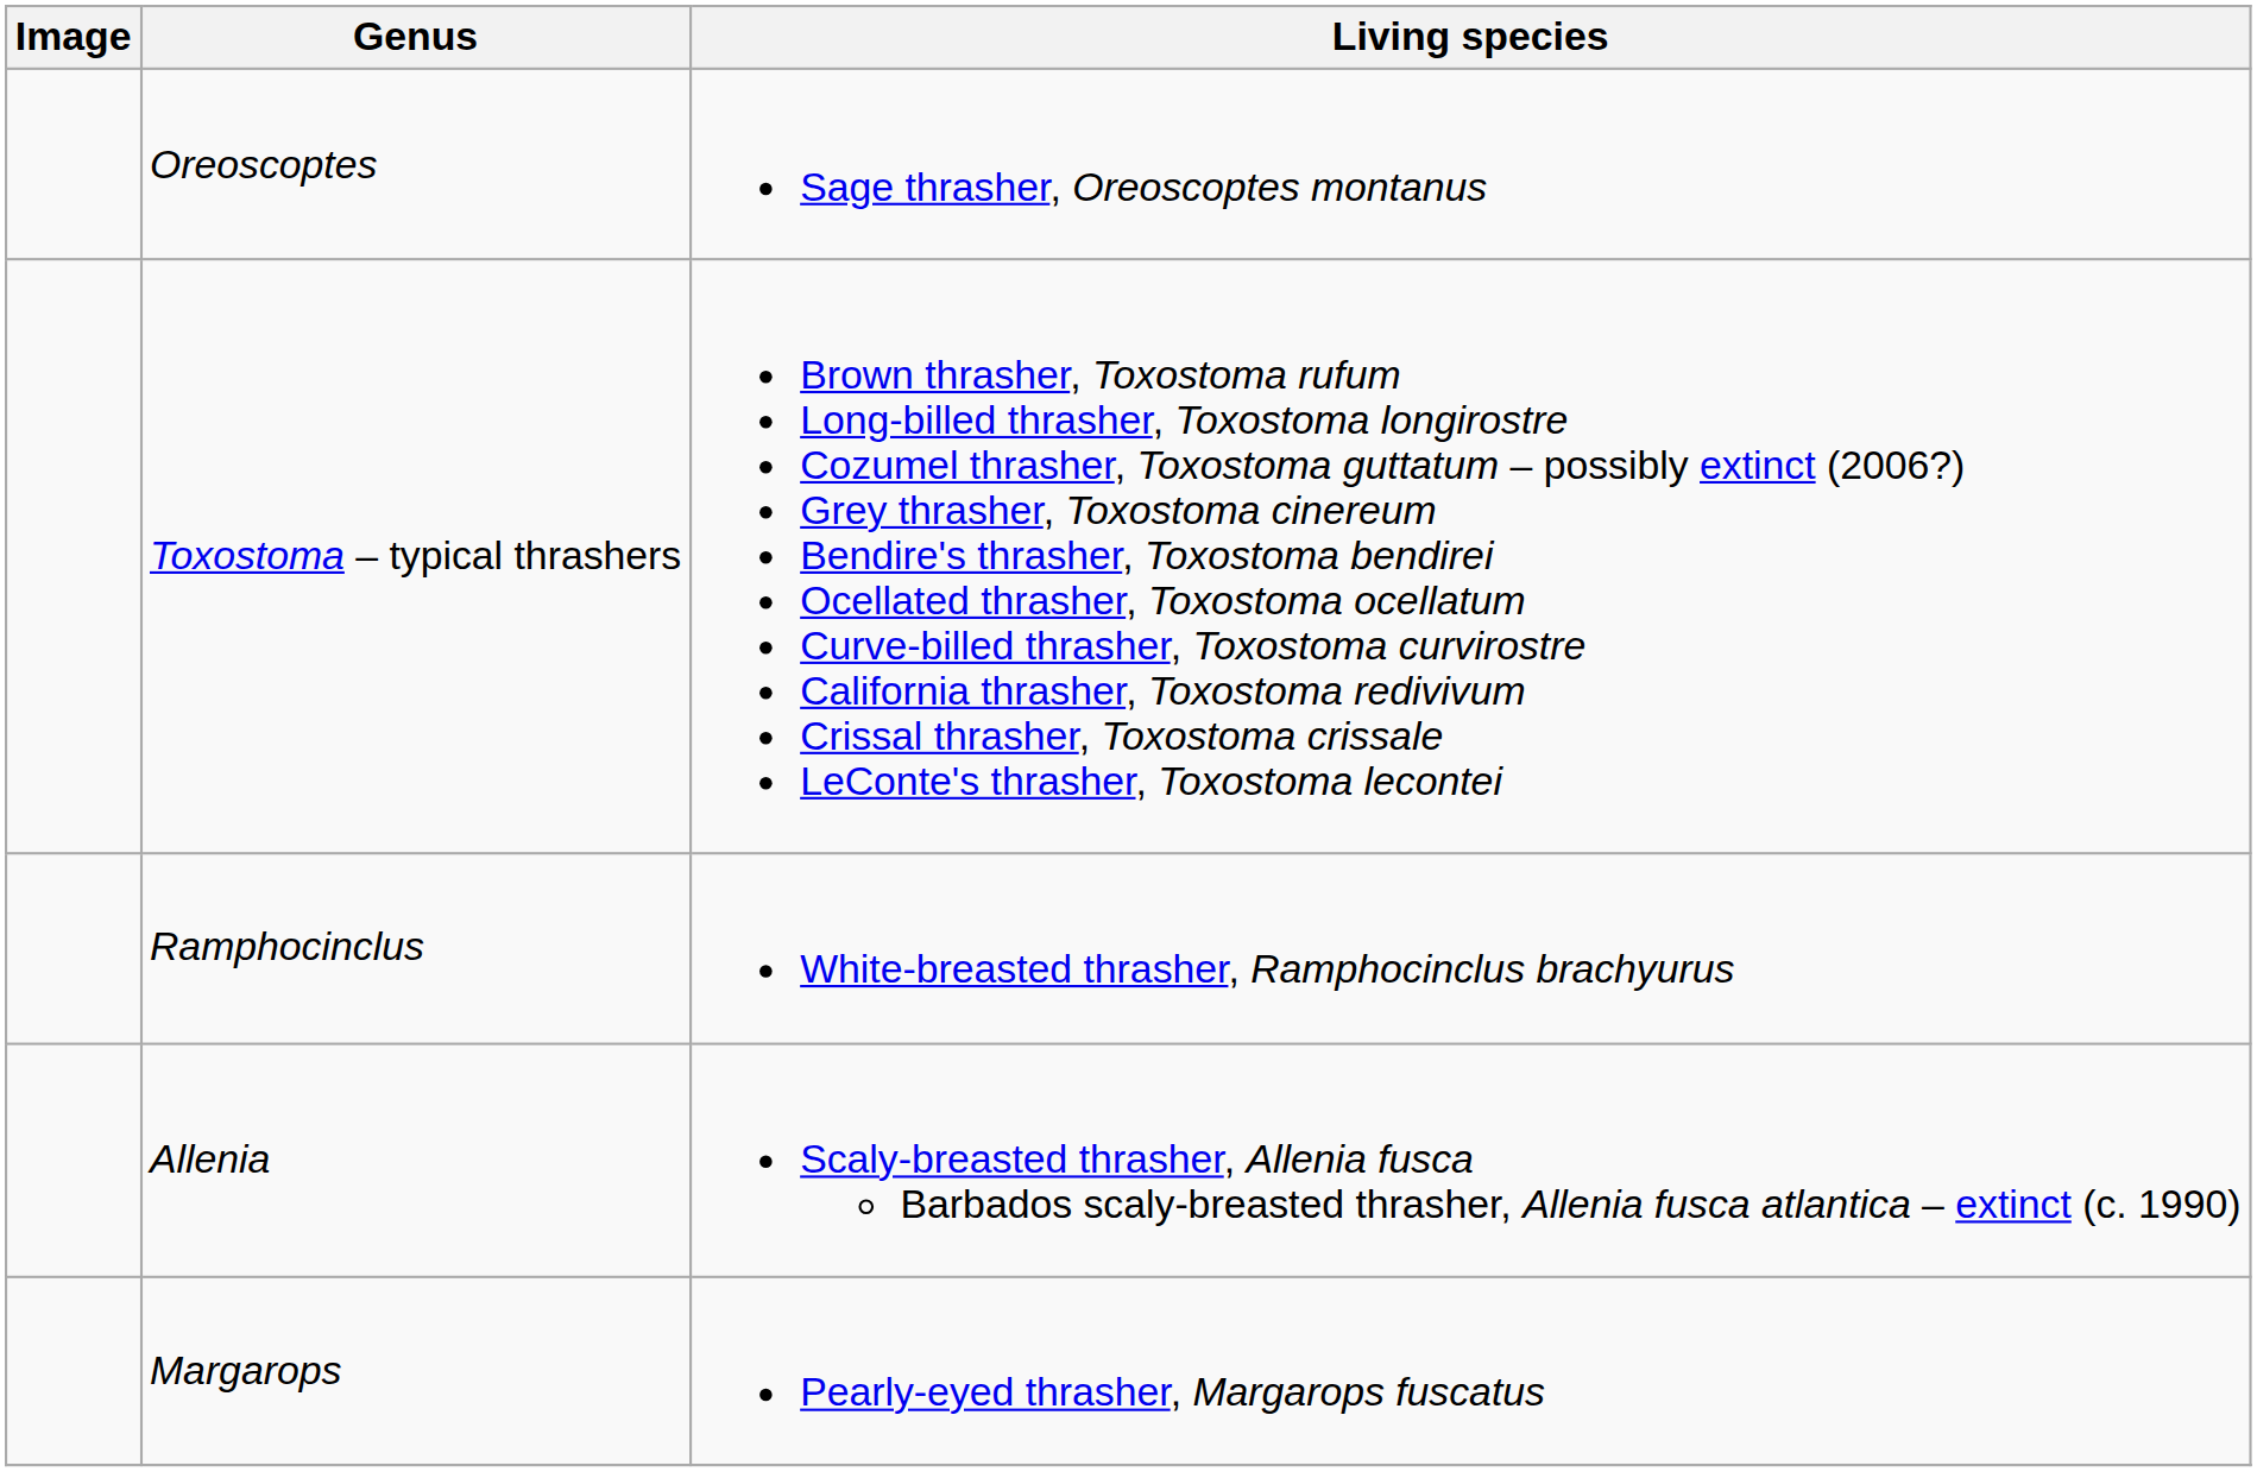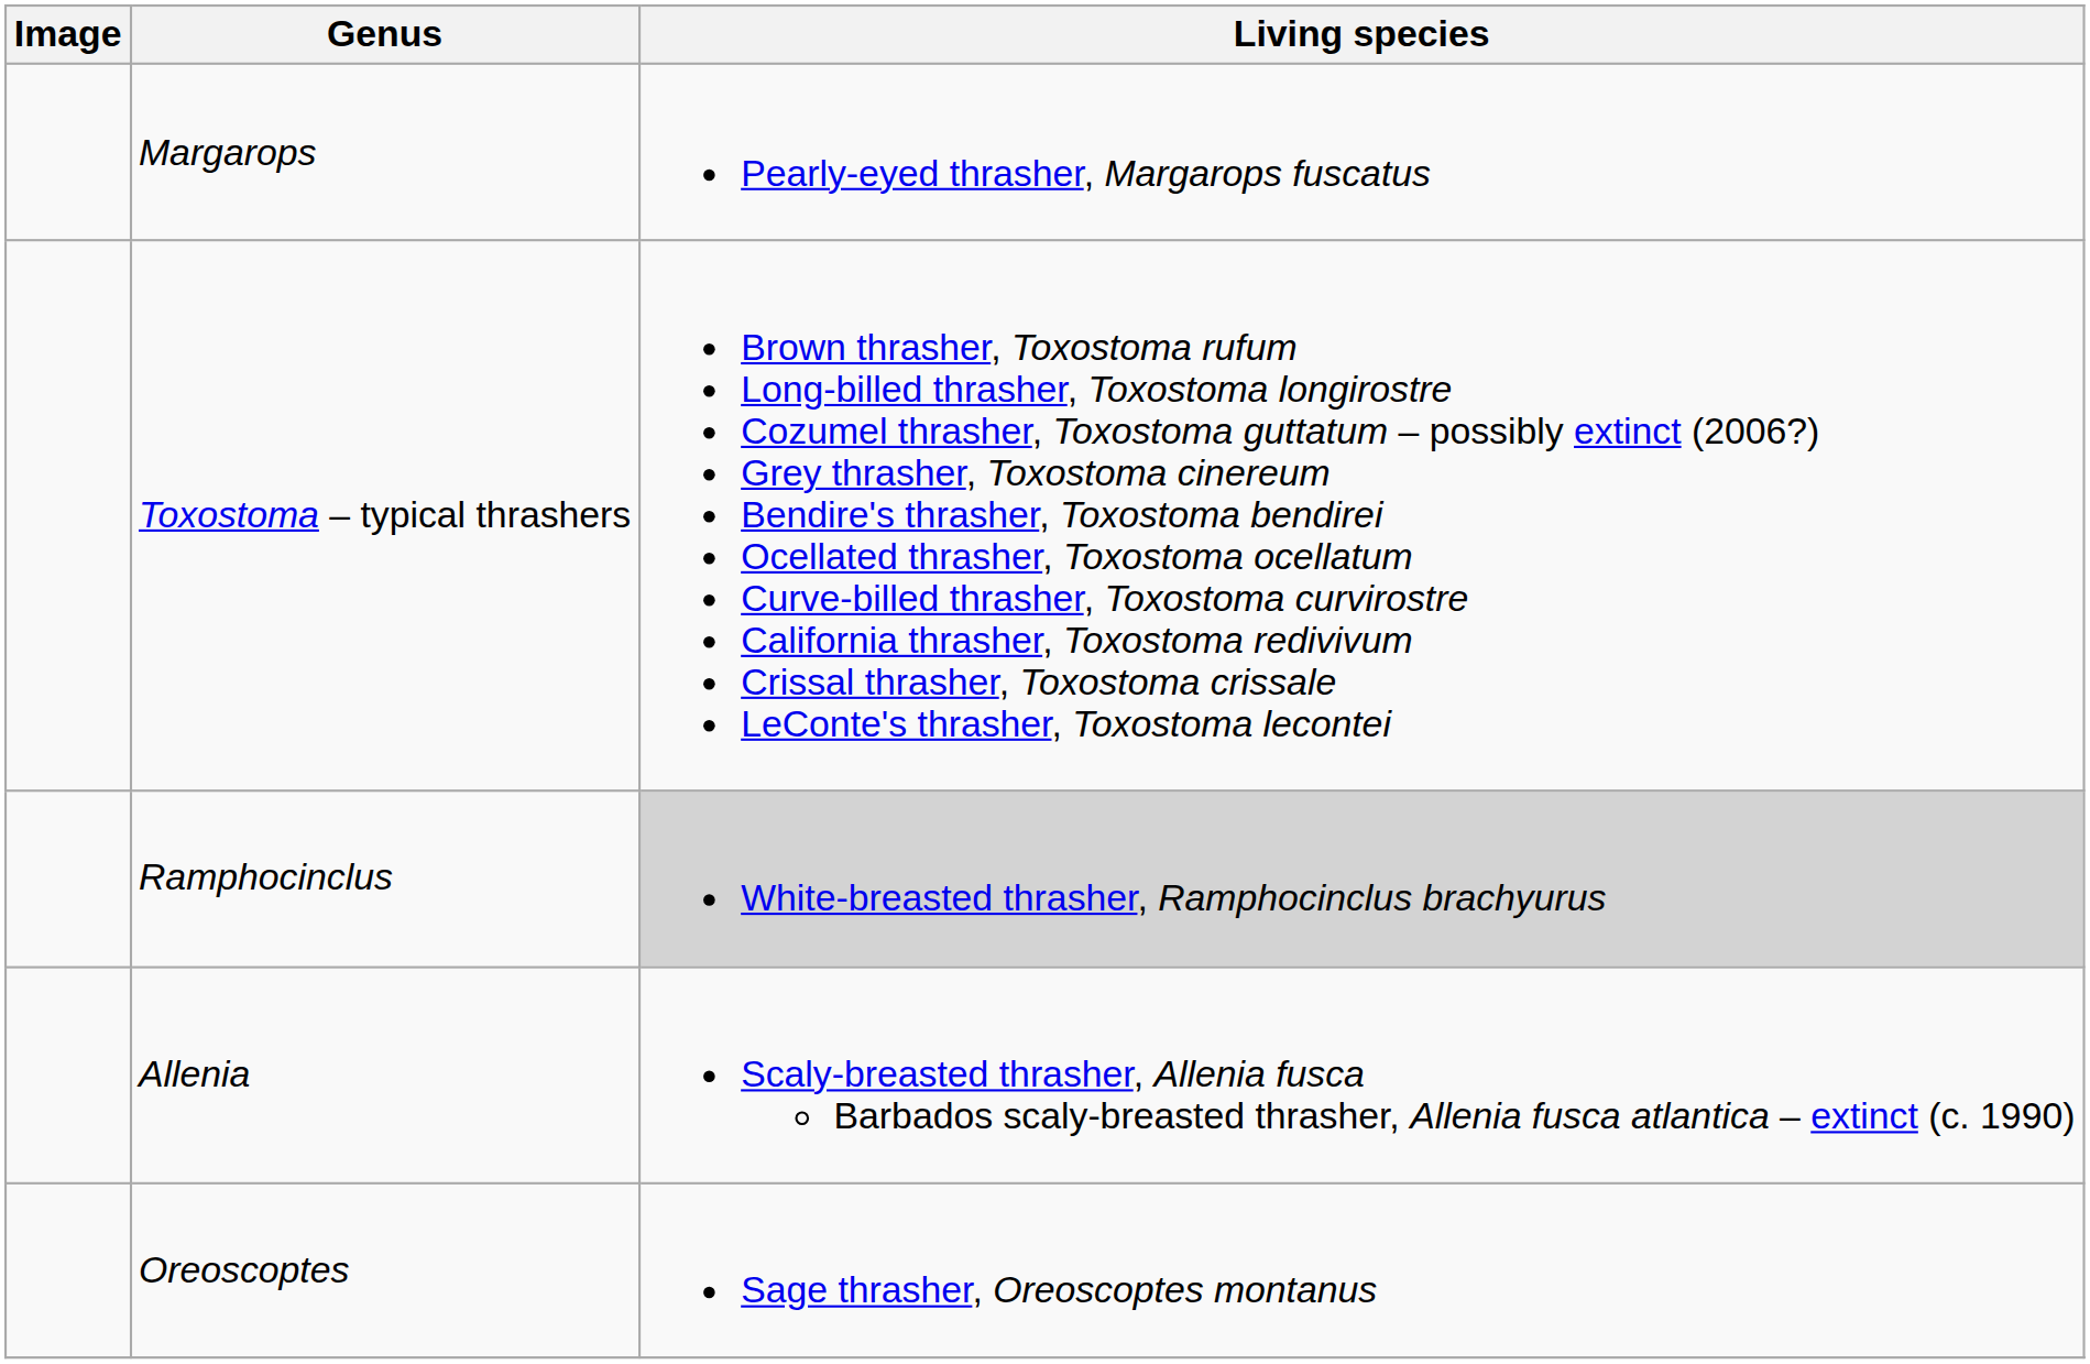rows swapped: Oreoscoptes <-> Margarops
Ramphocinclus | Living species: no background -> lightgrey background
